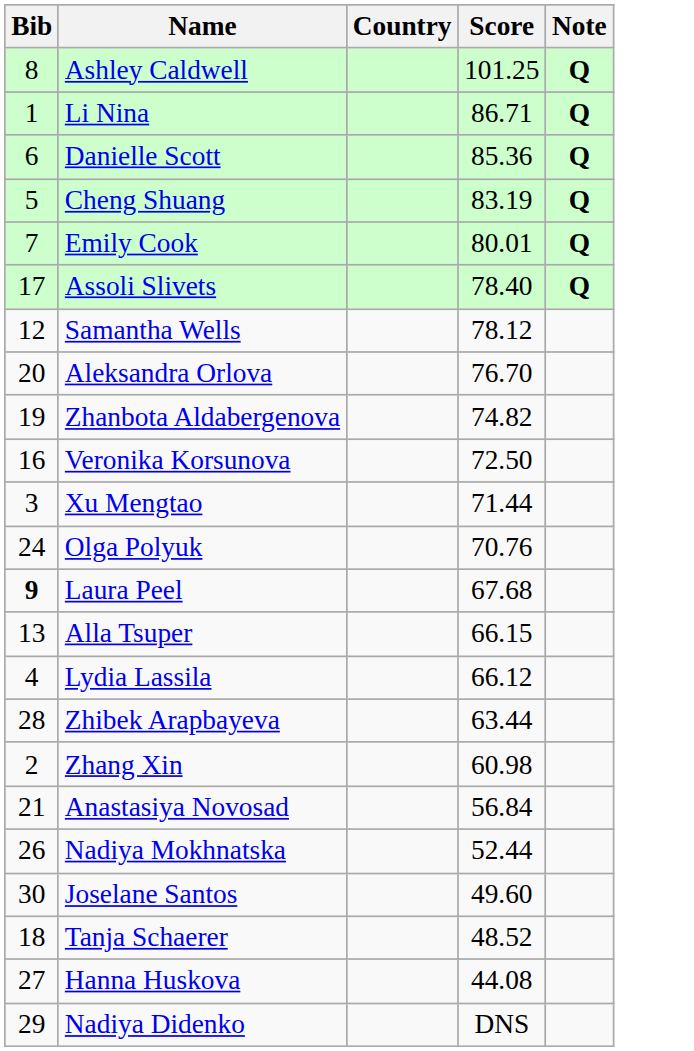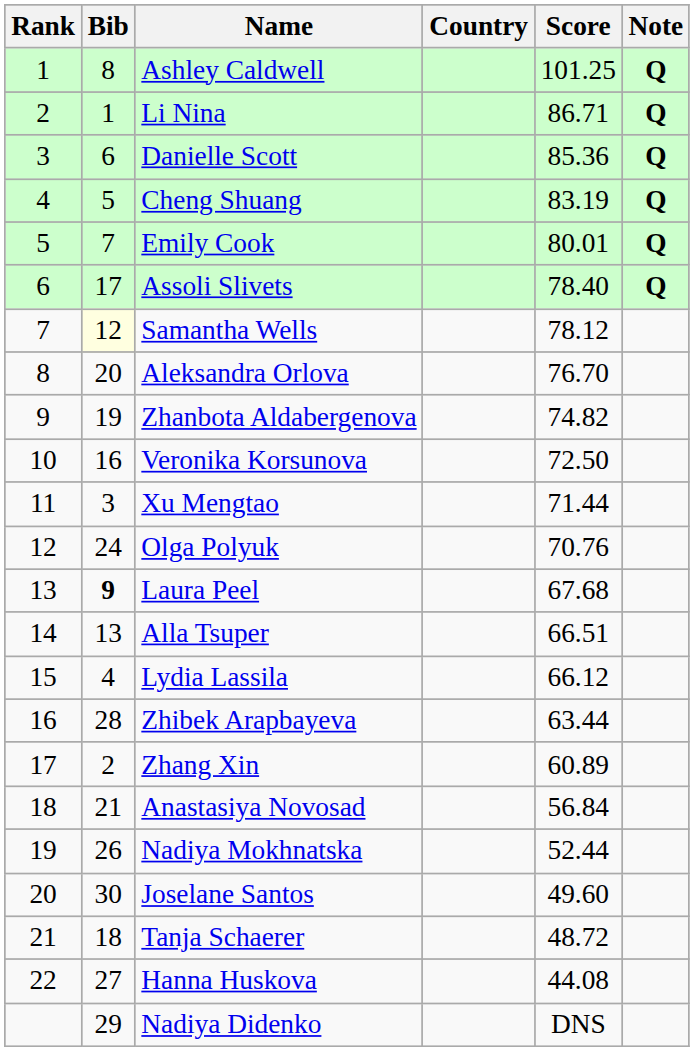+ column: Rank | 1 | 2 | 3 | 4 | 5 | 6 | 7 | 8 | 9 | 10 | 11 | 12 | 13 | 14 | 15 | 16 | 17 | 18 | 19 | 20 | 21 | 22
Samantha Wells | Bib: no background -> lightyellow background
Alla Tsuper | Score: 66.15 -> 66.51
Zhang Xin | Score: 60.98 -> 60.89
Tanja Schaerer | Score: 48.52 -> 48.72
